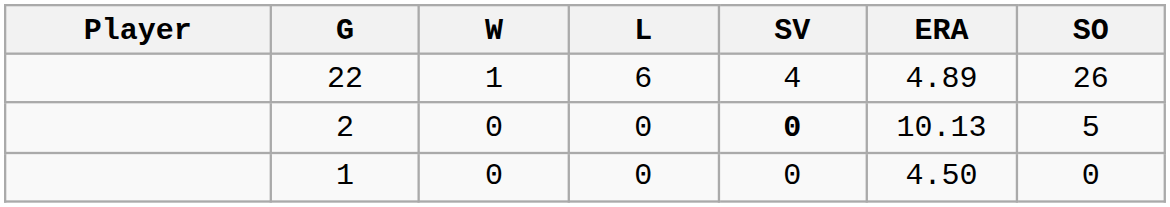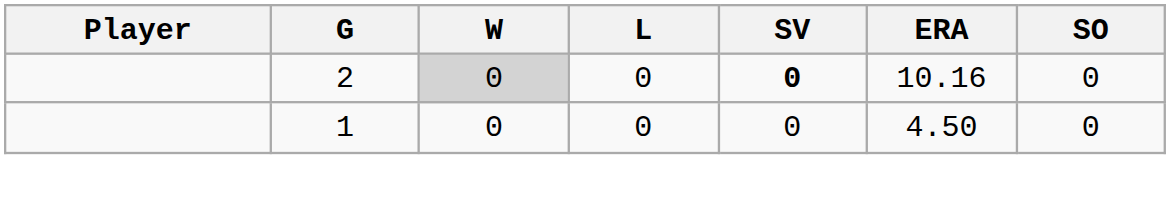- row: 22 | 1 | 6 | 4 | 4.89 | 26
2 | W: no background -> lightgrey background
2 | ERA: 10.13 -> 10.16
2 | SO: 5 -> 0
